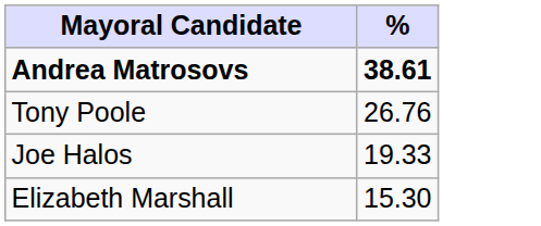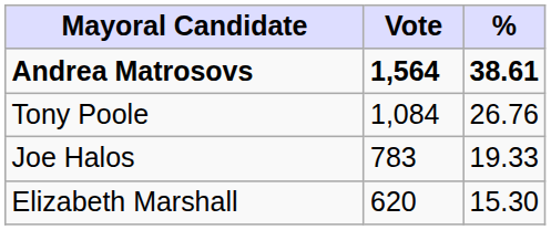+ column: Vote | 1,564 | 1,084 | 783 | 620
